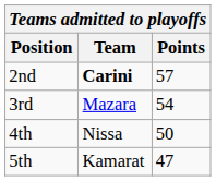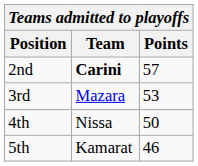3rd | Points: 54 -> 53
5th | Points: 47 -> 46
